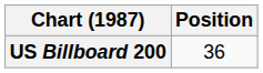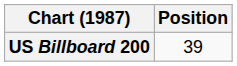US Billboard 200 | Position: 36 -> 39
